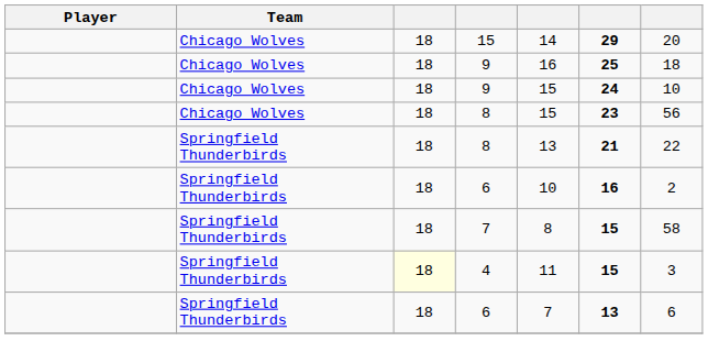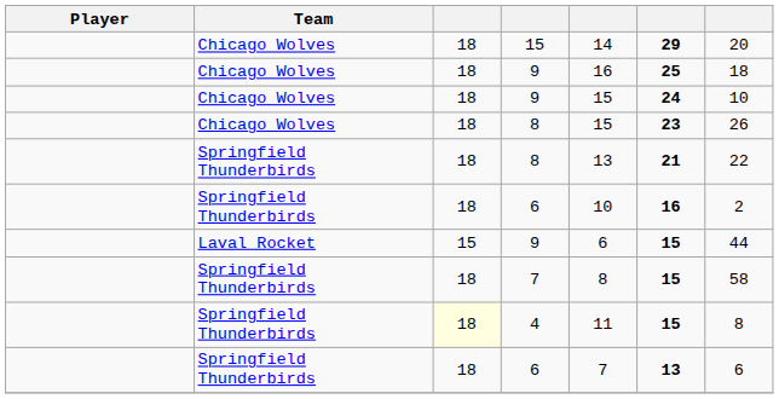Chicago Wolves / 8 | column 7: 56 -> 26
+ row: Laval Rocket | 15 | 9 | 6 | 15 | 44
4 | column 7: 3 -> 8
